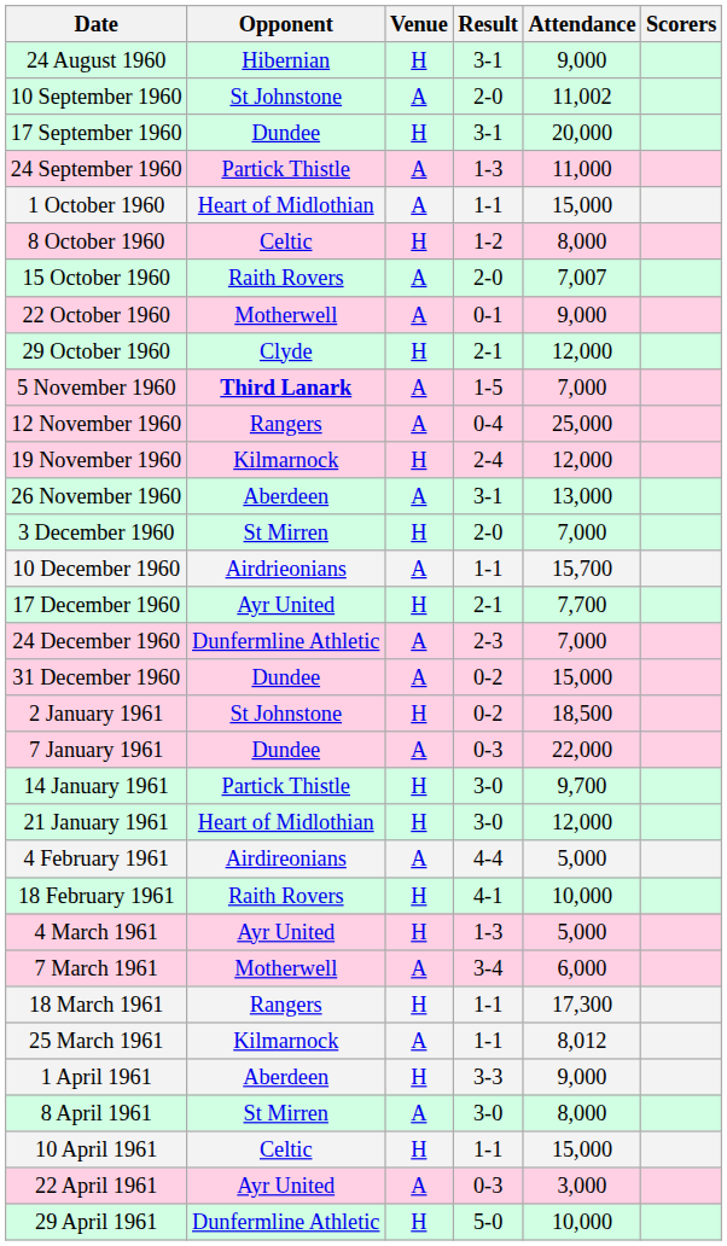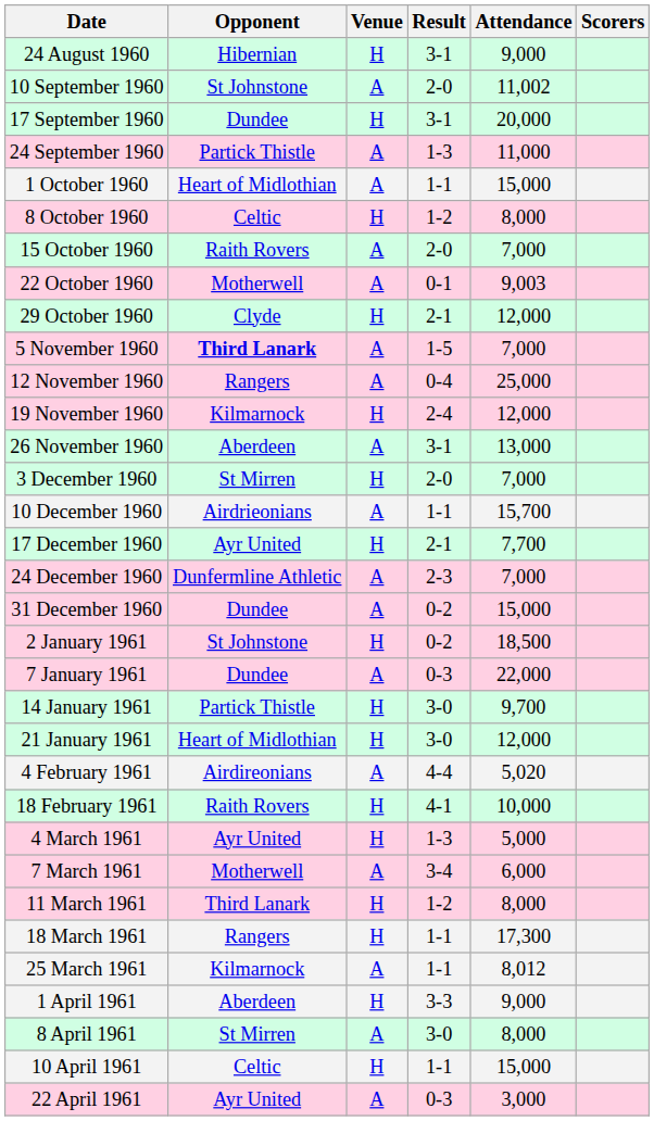15 October 1960 | Attendance: 7,007 -> 7,000
22 October 1960 | Attendance: 9,000 -> 9,003
4 February 1961 | Attendance: 5,000 -> 5,020
+ row: 11 March 1961 | Third Lanark | H | 1-2 | 8,000
- row: 29 April 1961 | Dunfermline Athletic | H | 5-0 | 10,000
